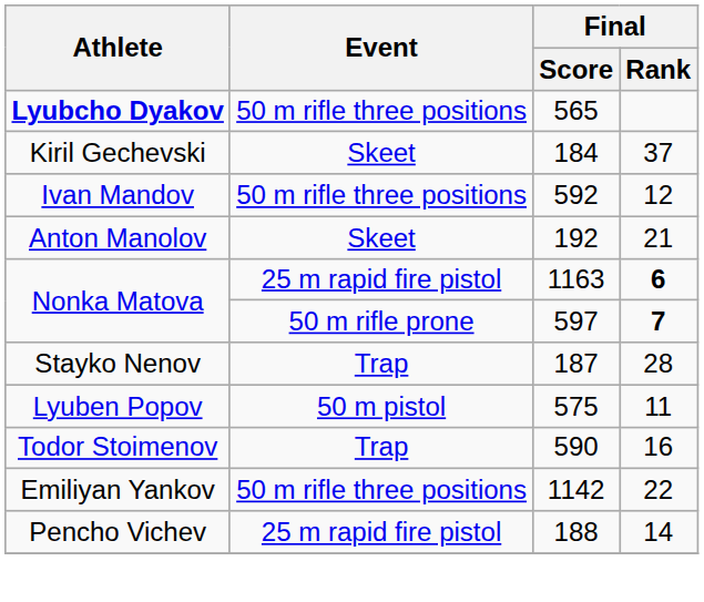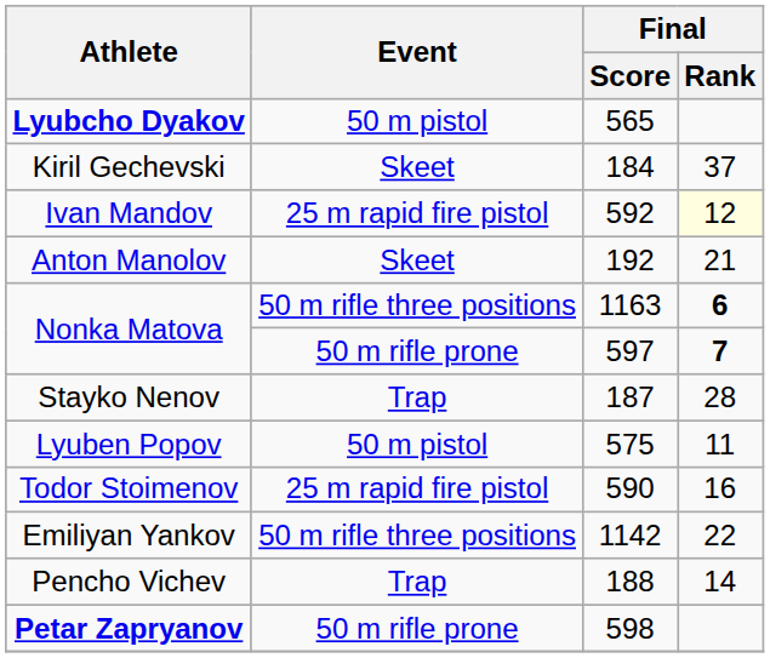Lyubcho Dyakov | Event: 50 m rifle three positions -> 50 m pistol
Ivan Mandov | Event: 50 m rifle three positions -> 25 m rapid fire pistol
Ivan Mandov | Final / Rank: no background -> lightyellow background
Nonka Matova / 1163 | Event: 25 m rapid fire pistol -> 50 m rifle three positions
Todor Stoimenov | Event: Trap -> 25 m rapid fire pistol
Pencho Vichev | Event: 25 m rapid fire pistol -> Trap
+ row: Petar Zapryanov | 50 m rifle prone | 598
